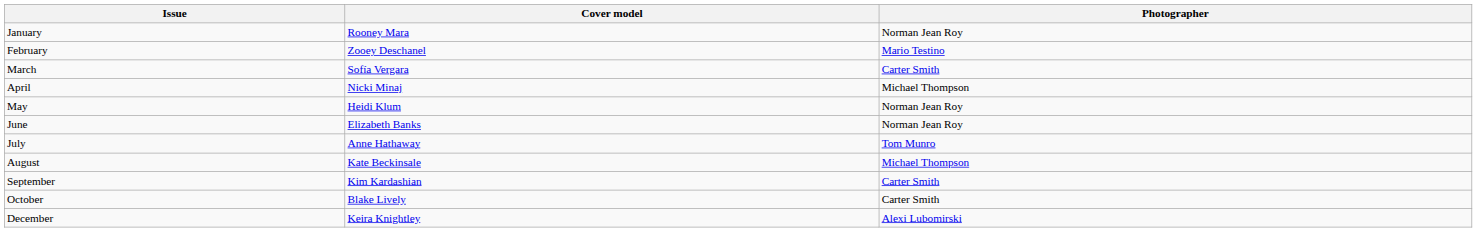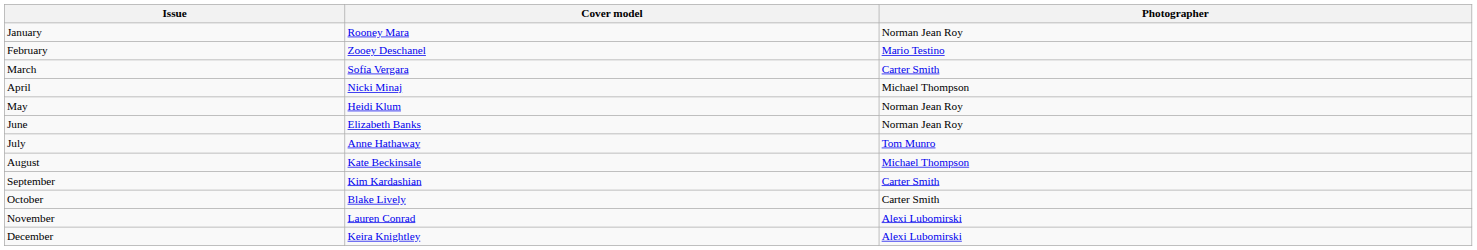+ row: November | Lauren Conrad | Alexi Lubomirski
